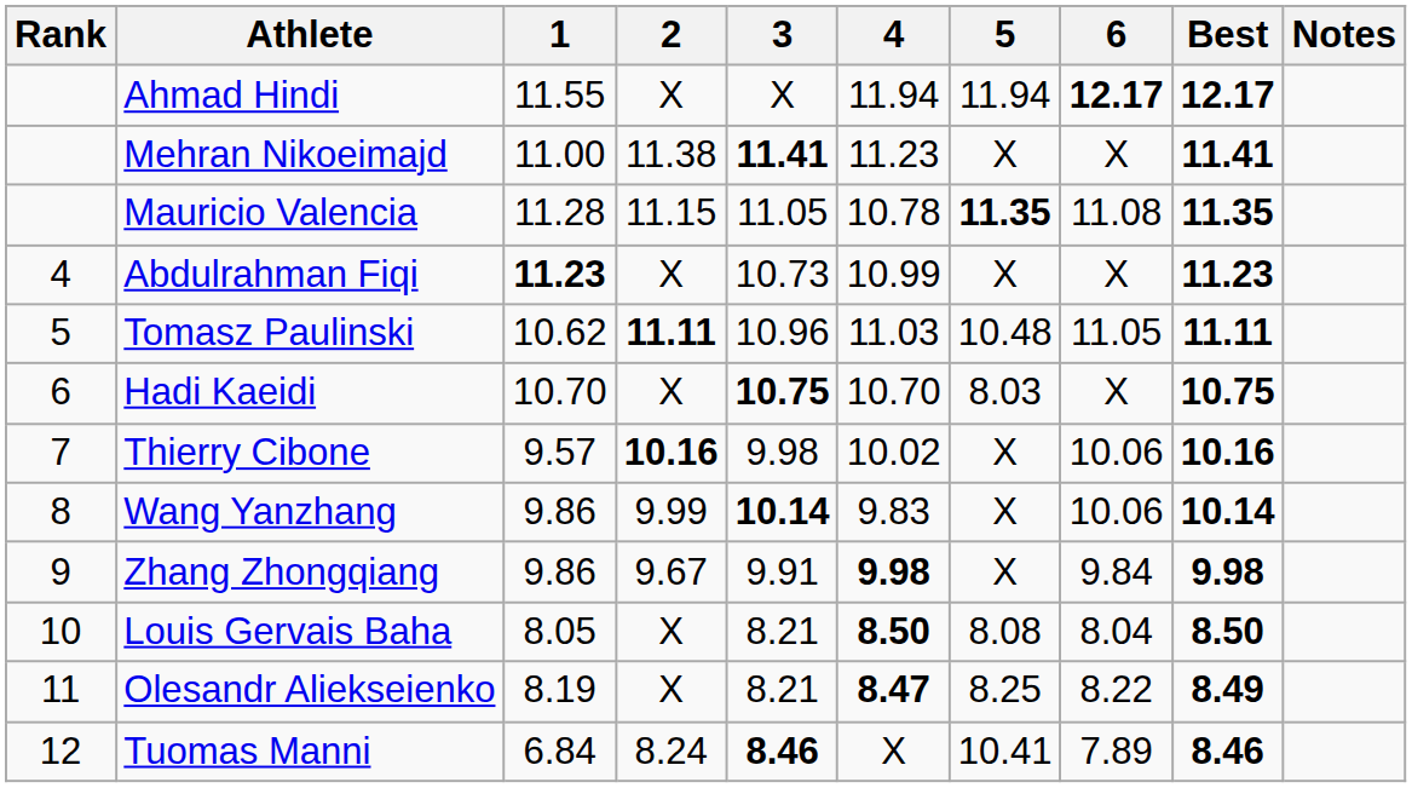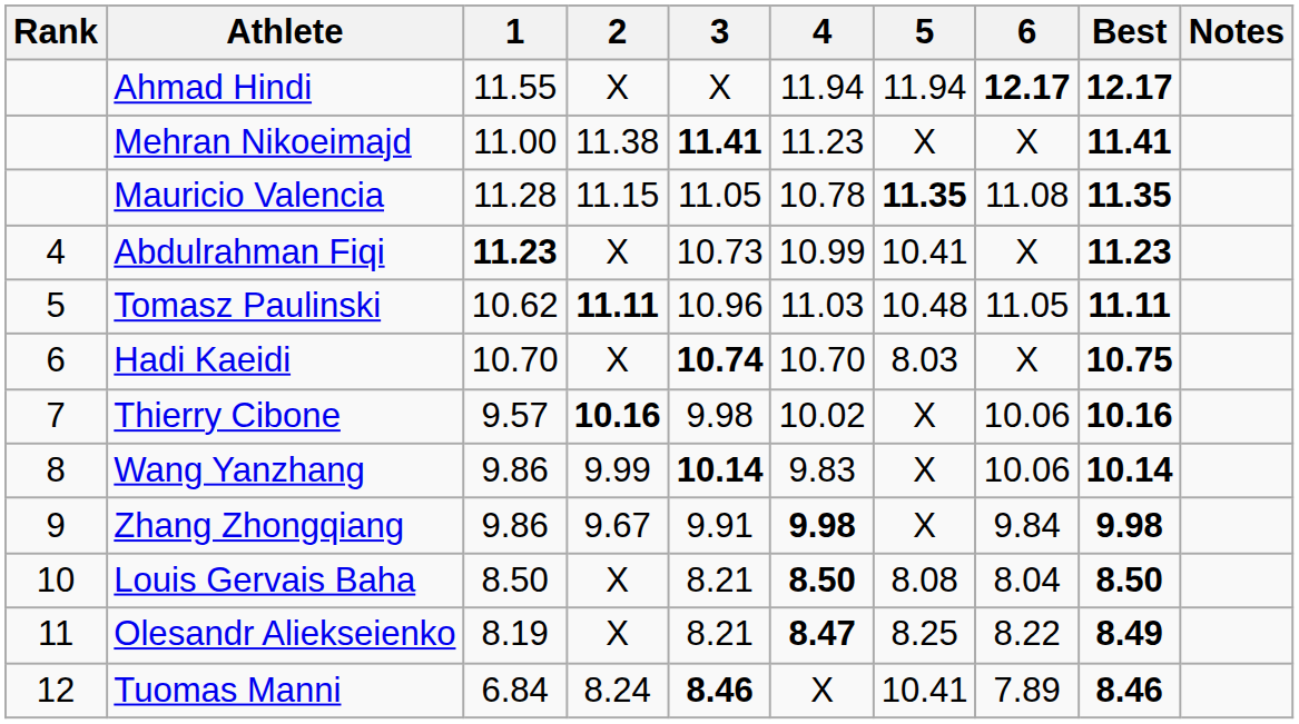Abdulrahman Fiqi | 5: X -> 10.41
Hadi Kaeidi | 3: 10.75 -> 10.74
Louis Gervais Baha | 1: 8.05 -> 8.50
